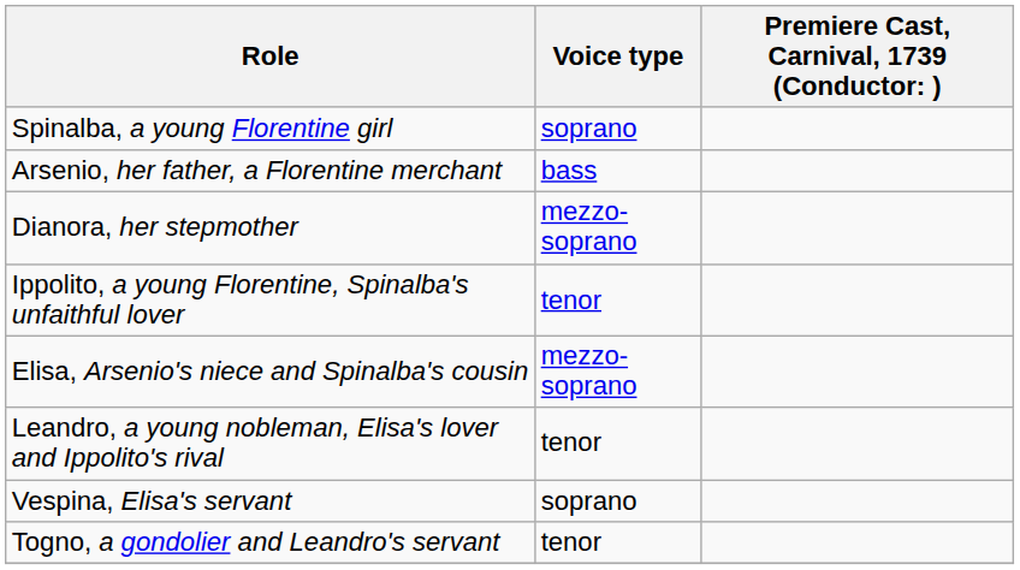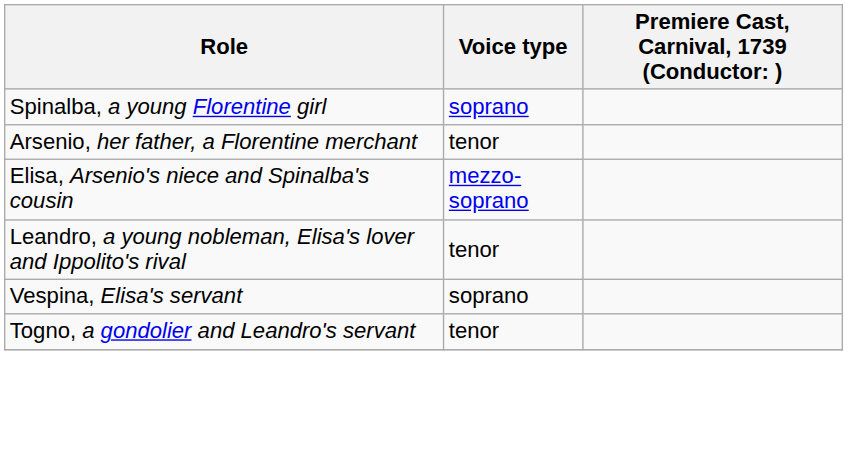Arsenio, her father, a Florentine merchant | Voice type: bass -> tenor
- row: Dianora, her stepmother | mezzo-soprano
- row: Ippolito, a young Florentine, Spinalba's unfaithful lover | tenor
